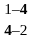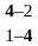rows swapped: 1–4 <-> 4–2
